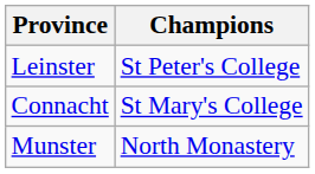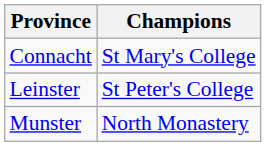rows swapped: Connacht <-> Leinster
